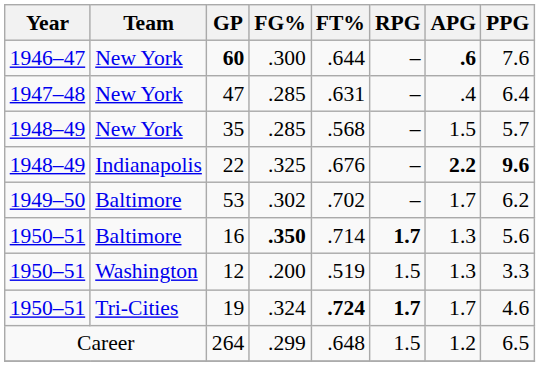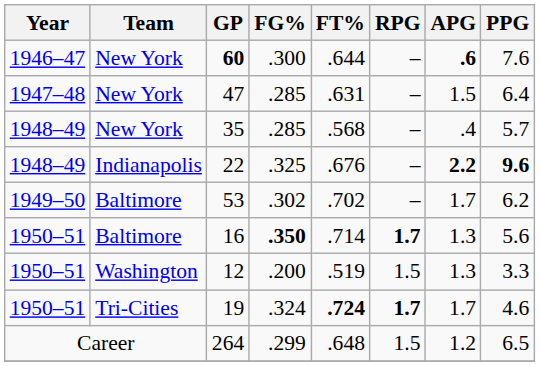47 | APG: .4 -> 1.5
35 | APG: 1.5 -> .4
